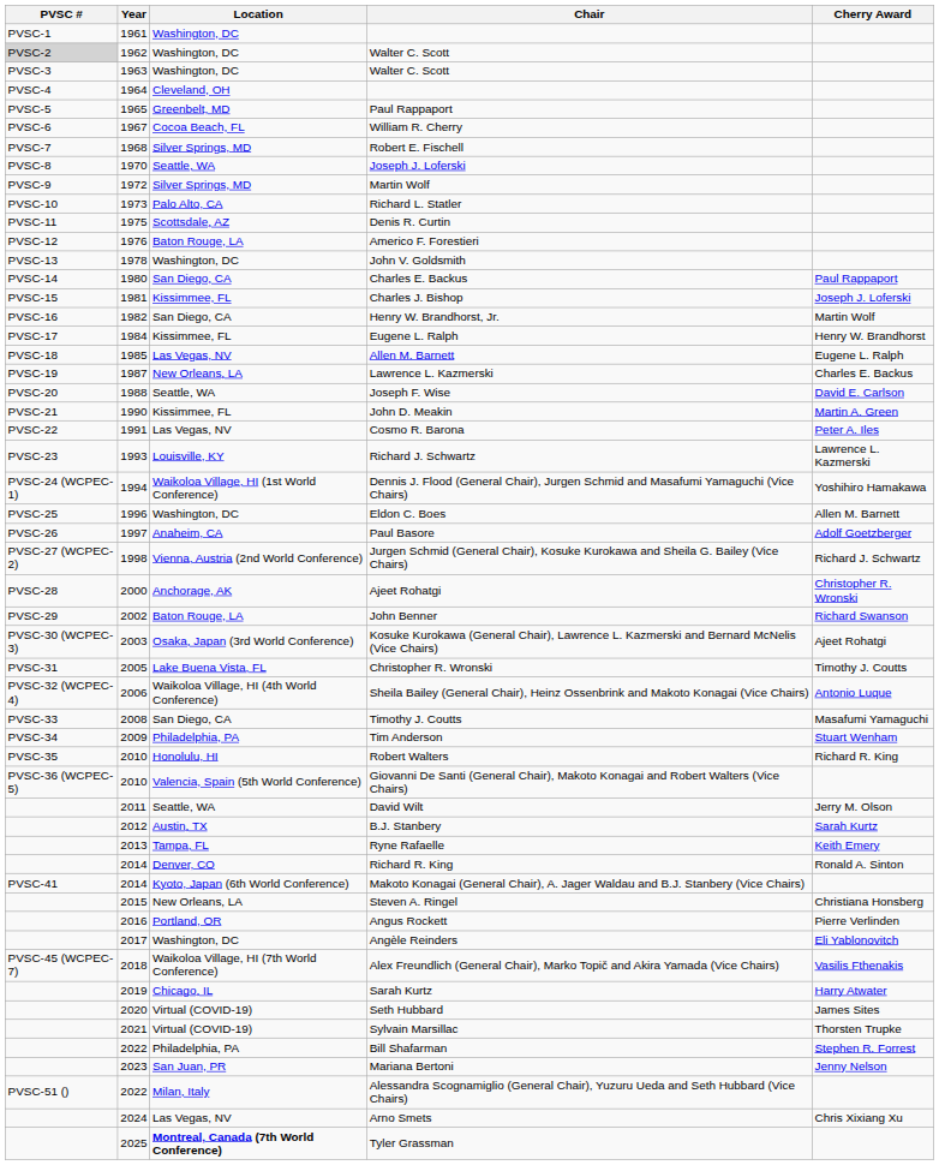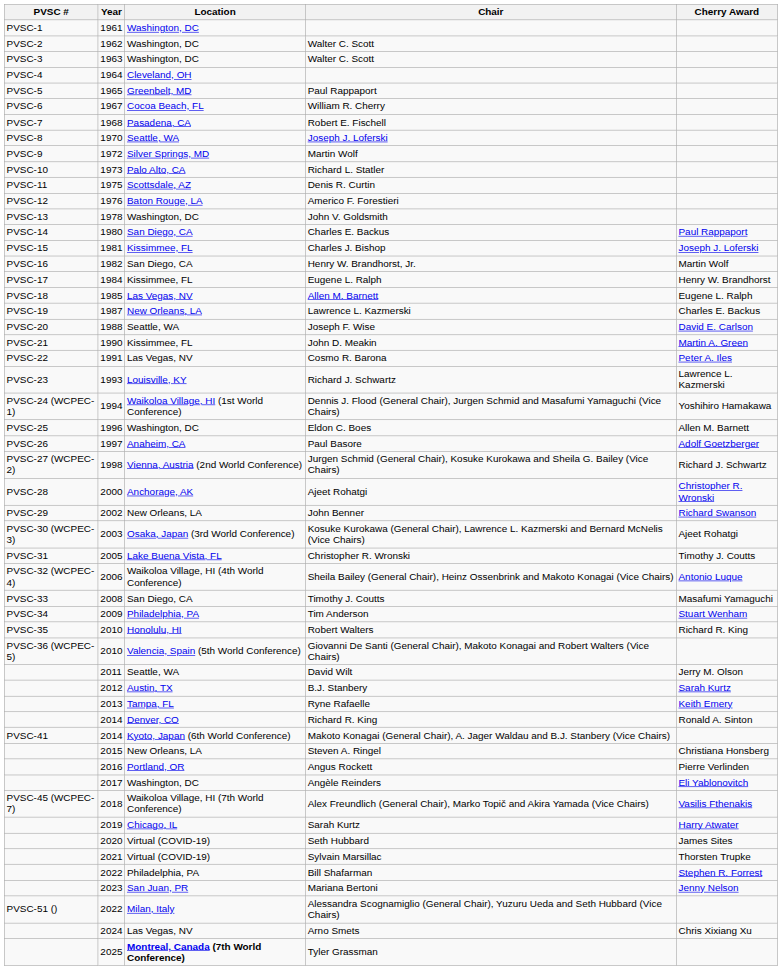1962 / Walter C. Scott | PVSC #: lightgrey background -> no background
Robert E. Fischell | Location: Silver Springs, MD -> Pasadena, CA
John Benner | Location: Baton Rouge, LA -> New Orleans, LA
